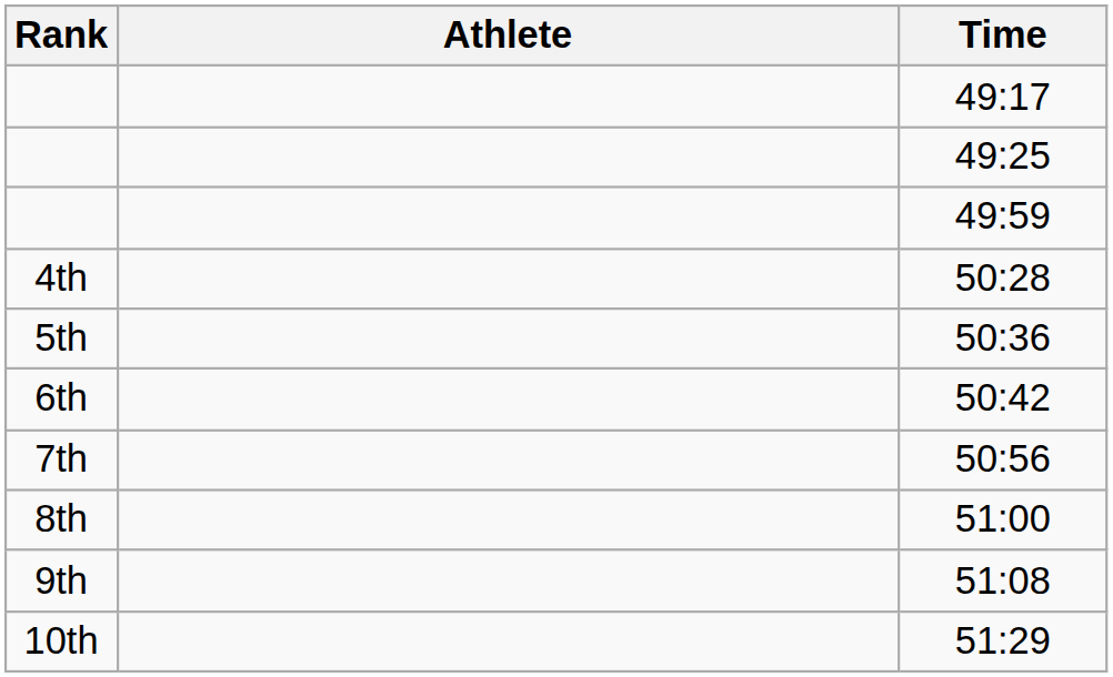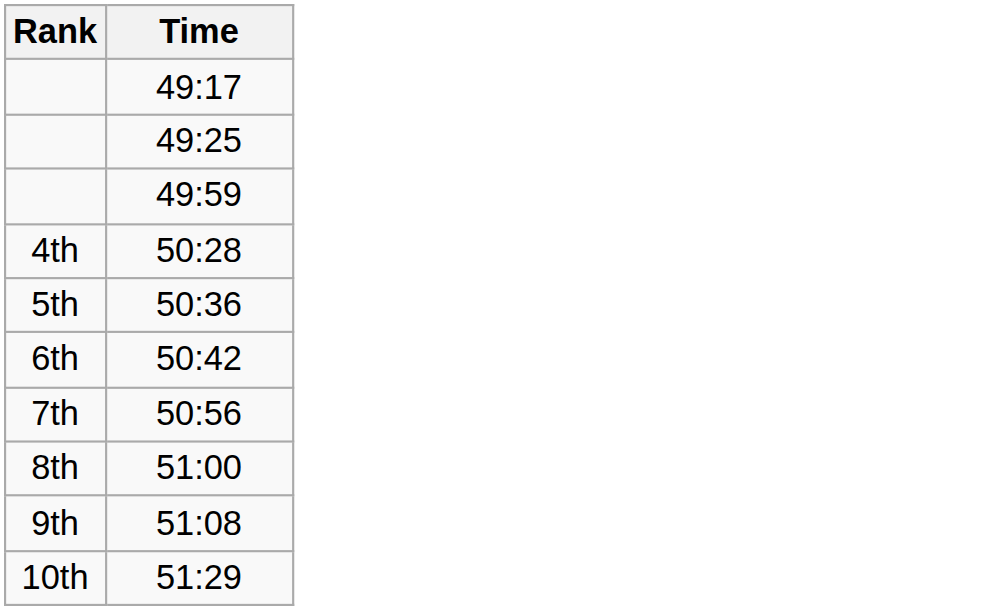- column: Athlete
